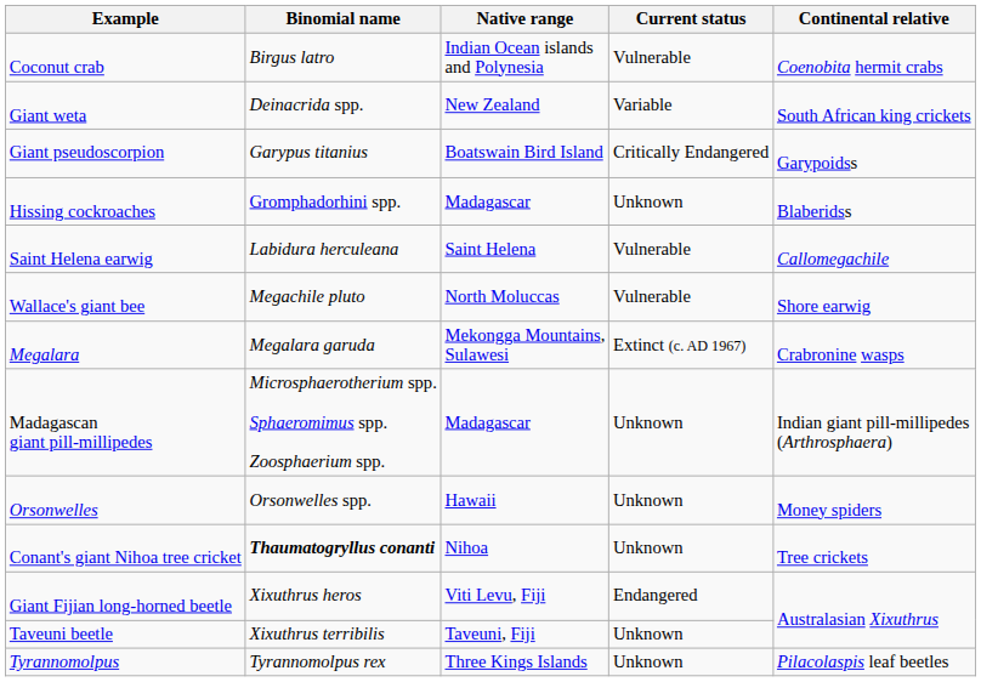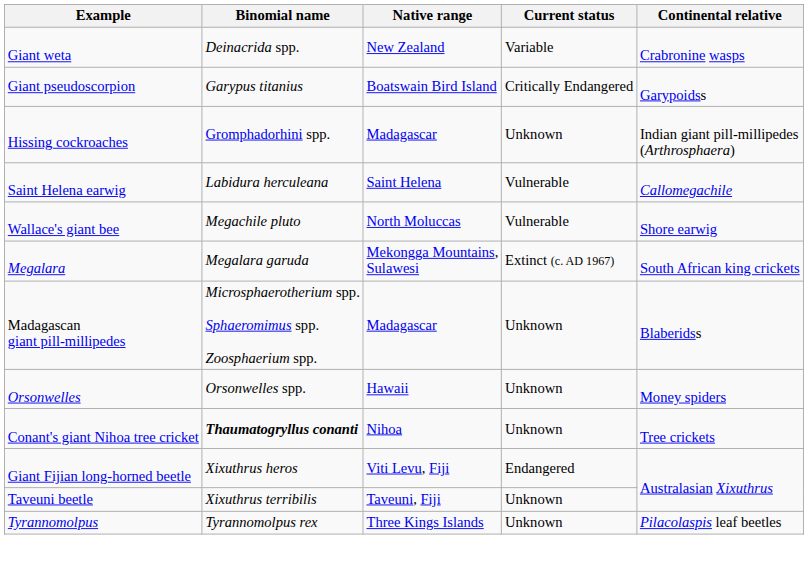- row: Coconut crab | Birgus latro | Indian Ocean islands and Polynesia | Vulnerable | Coenobita hermit crabs
Giant weta | Continental relative: South African king crickets -> Crabronine wasps
Hissing cockroaches | Continental relative: Blaberidss -> Indian giant pill-millipedes (Arthrosphaera)
Megalara | Continental relative: Crabronine wasps -> South African king crickets
Madagascan giant pill-millipedes | Continental relative: Indian giant pill-millipedes (Arthrosphaera) -> Blaberidss
